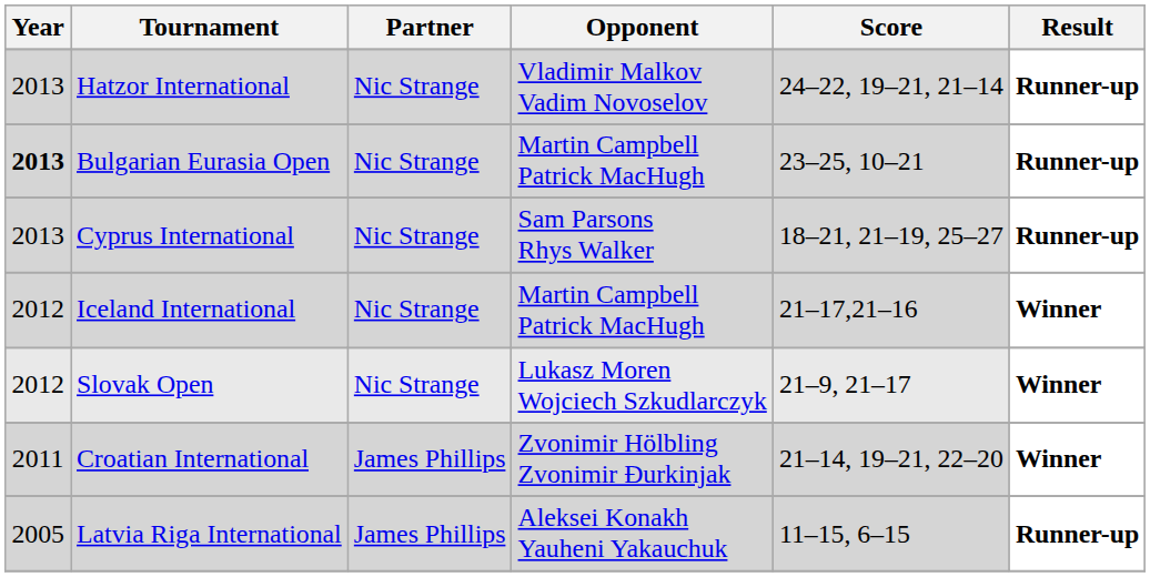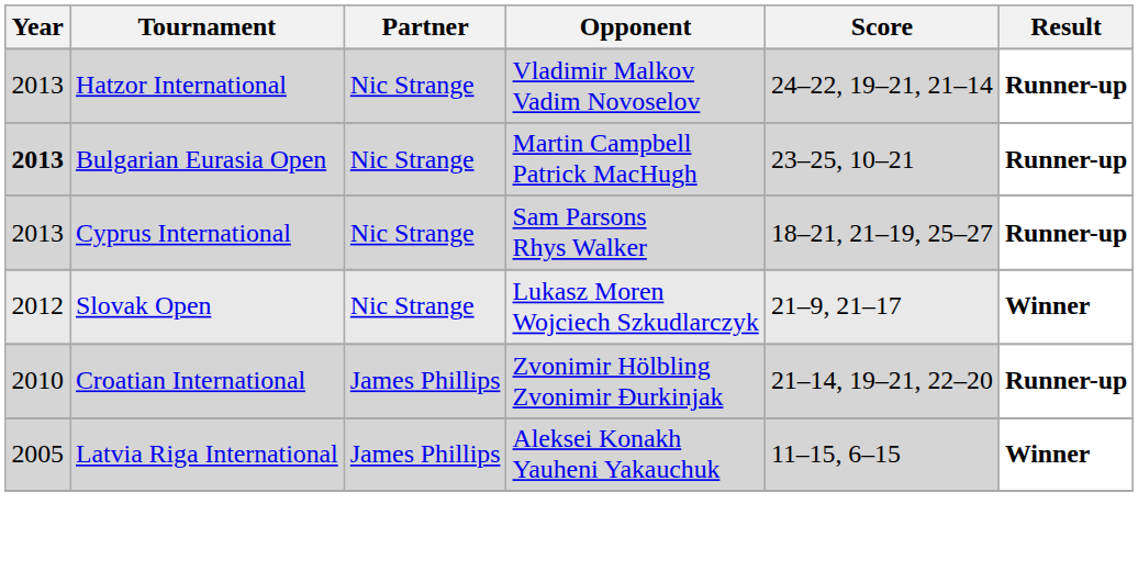- row: 2012 | Iceland International | Nic Strange | Martin Campbell Patrick MacHugh | 21–17,21–16 | Winner
Croatian International | Year: 2011 -> 2010
Croatian International | Result: Winner -> Runner-up
Latvia Riga International | Result: Runner-up -> Winner
